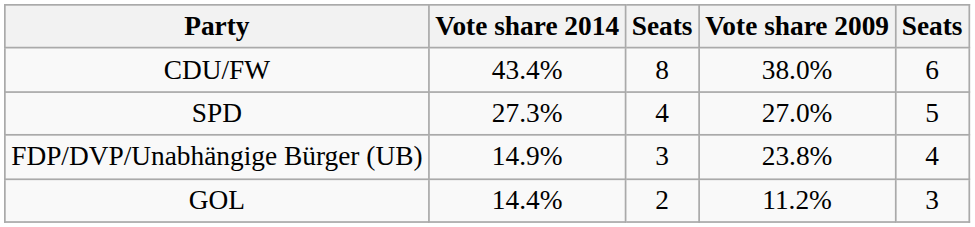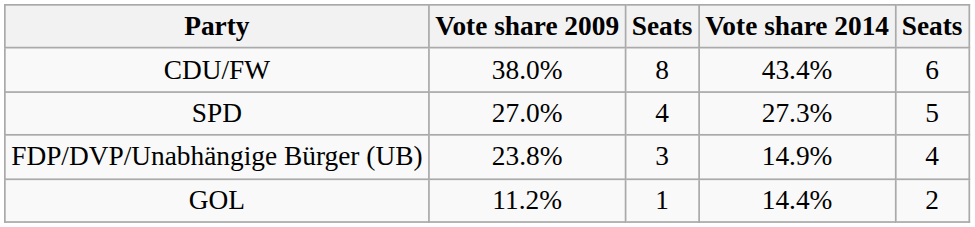columns swapped: Vote share 2014 <-> Vote share 2009
GOL | column 3: 2 -> 1
GOL | column 5: 3 -> 2
